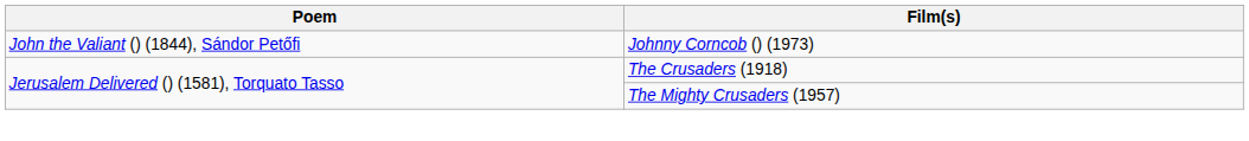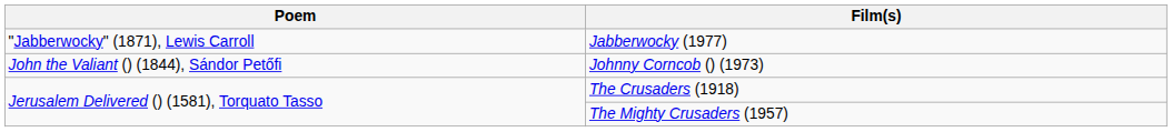+ row: "Jabberwocky" (1871), Lewis Carroll | Jabberwocky (1977)
